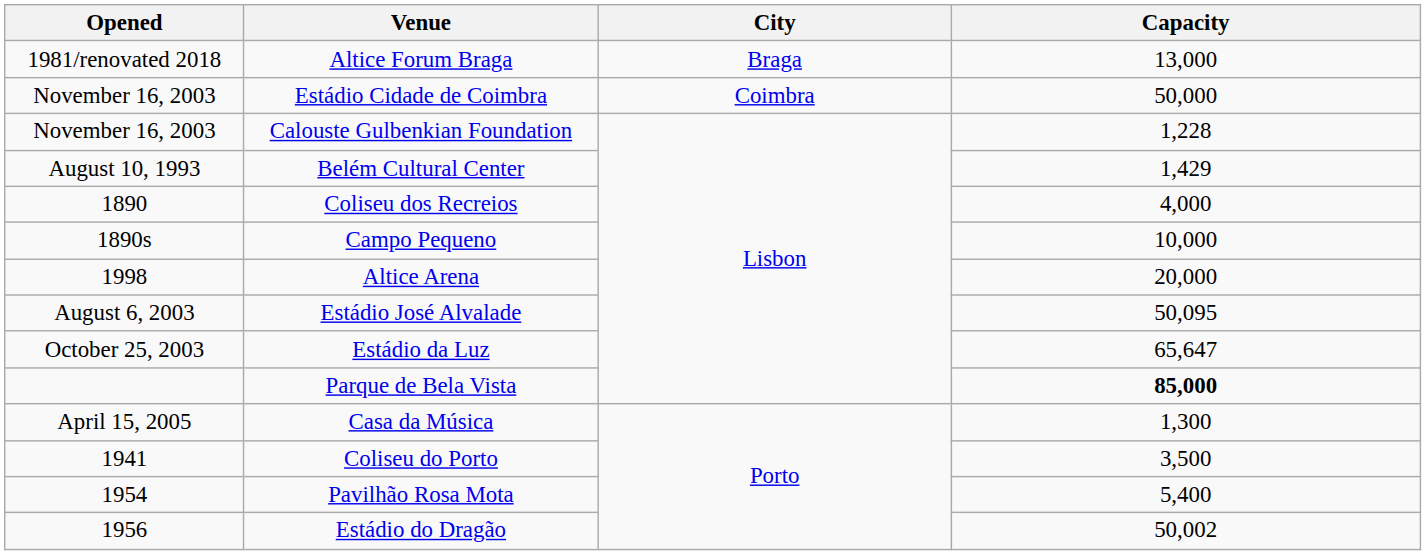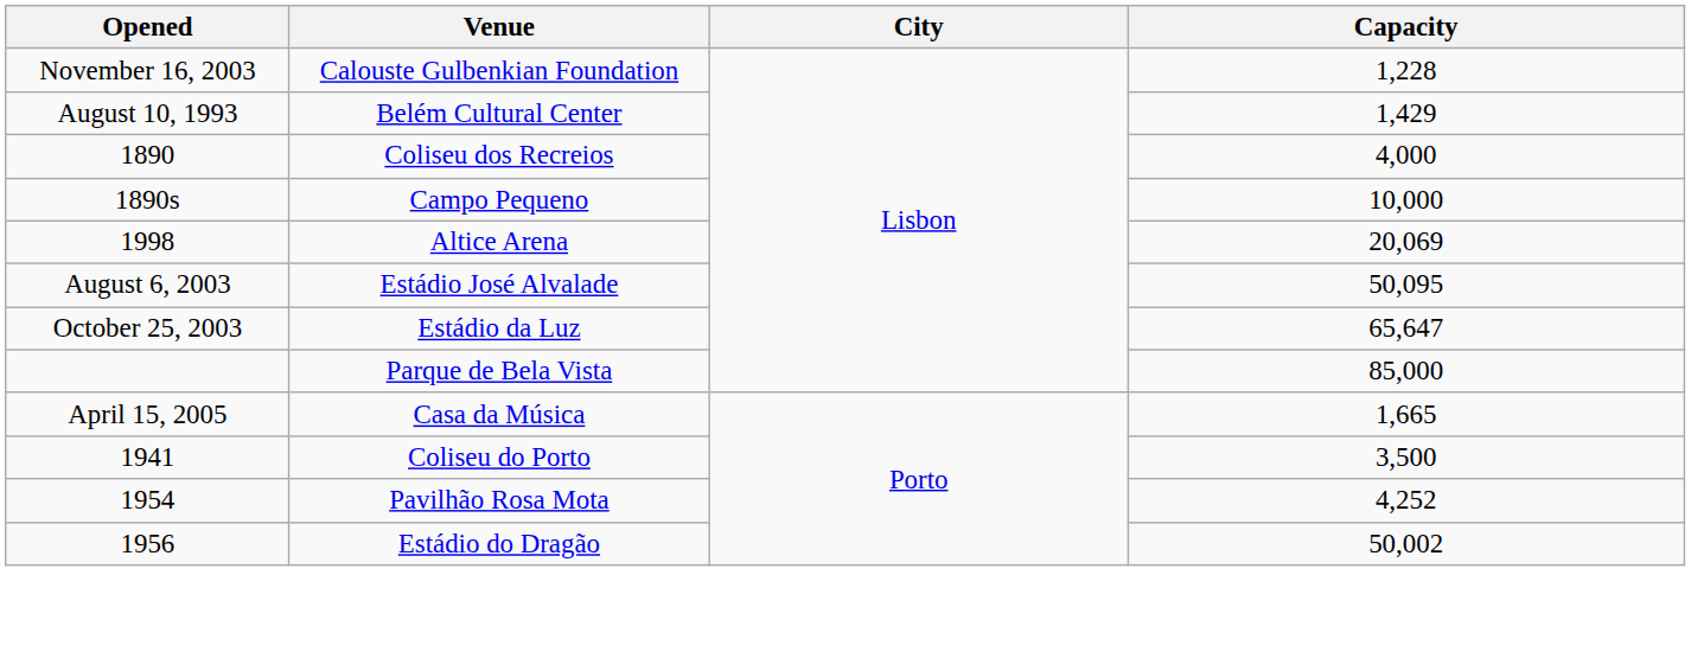- row: 1981/renovated 2018 | Altice Forum Braga | Braga | 13,000
- row: November 16, 2003 | Estádio Cidade de Coimbra | Coimbra | 50,000
Altice Arena | Capacity: 20,000 -> 20,069
Parque de Bela Vista | Capacity: bold -> normal
Casa da Música | Capacity: 1,300 -> 1,665
Pavilhão Rosa Mota | Capacity: 5,400 -> 4,252
